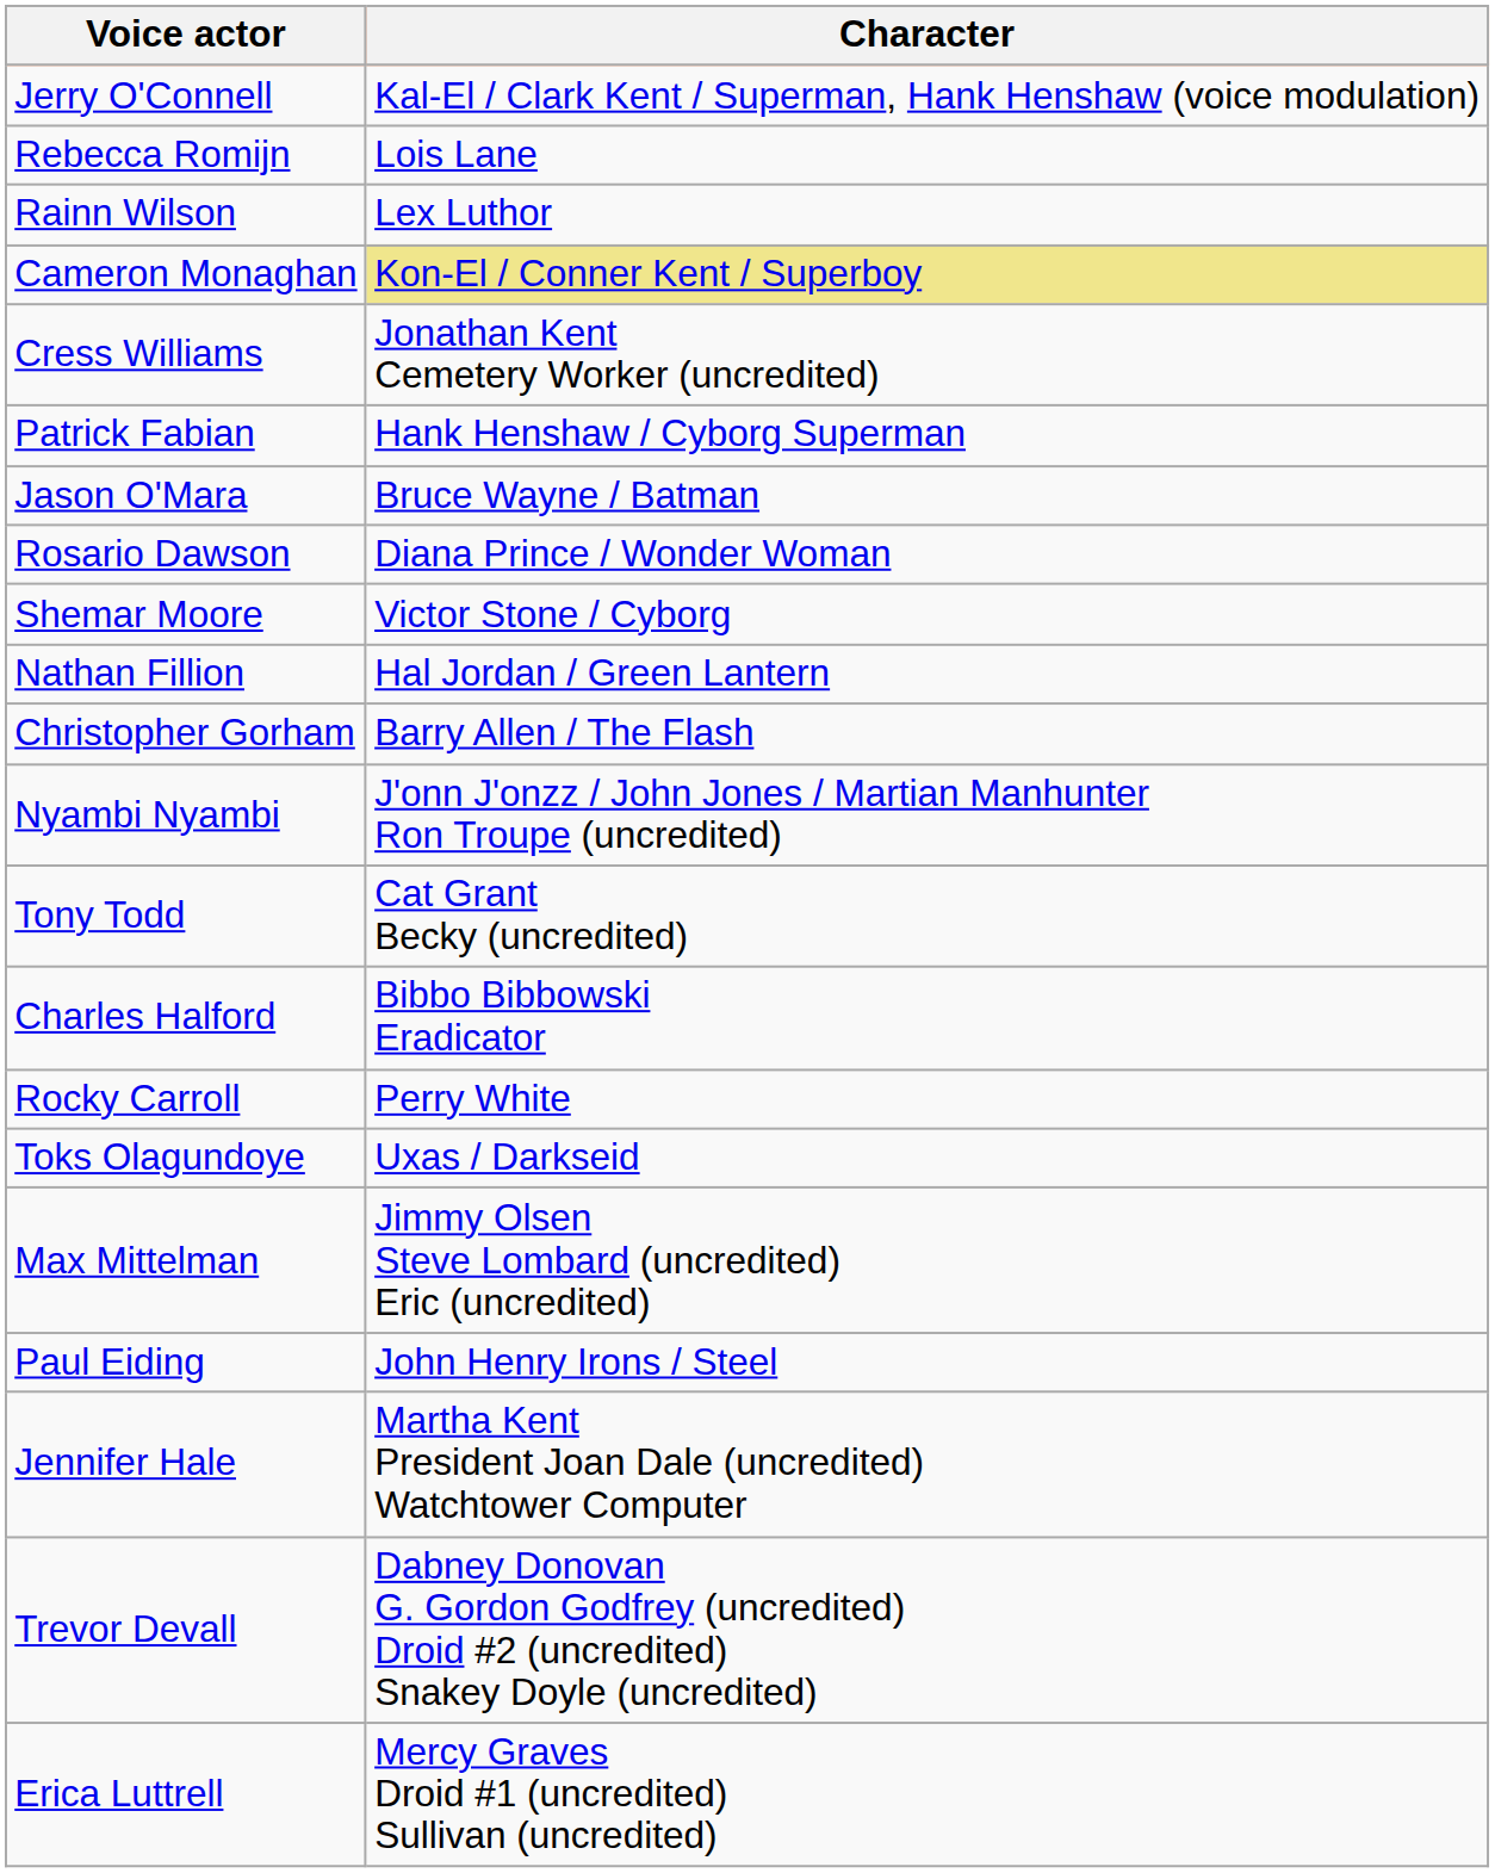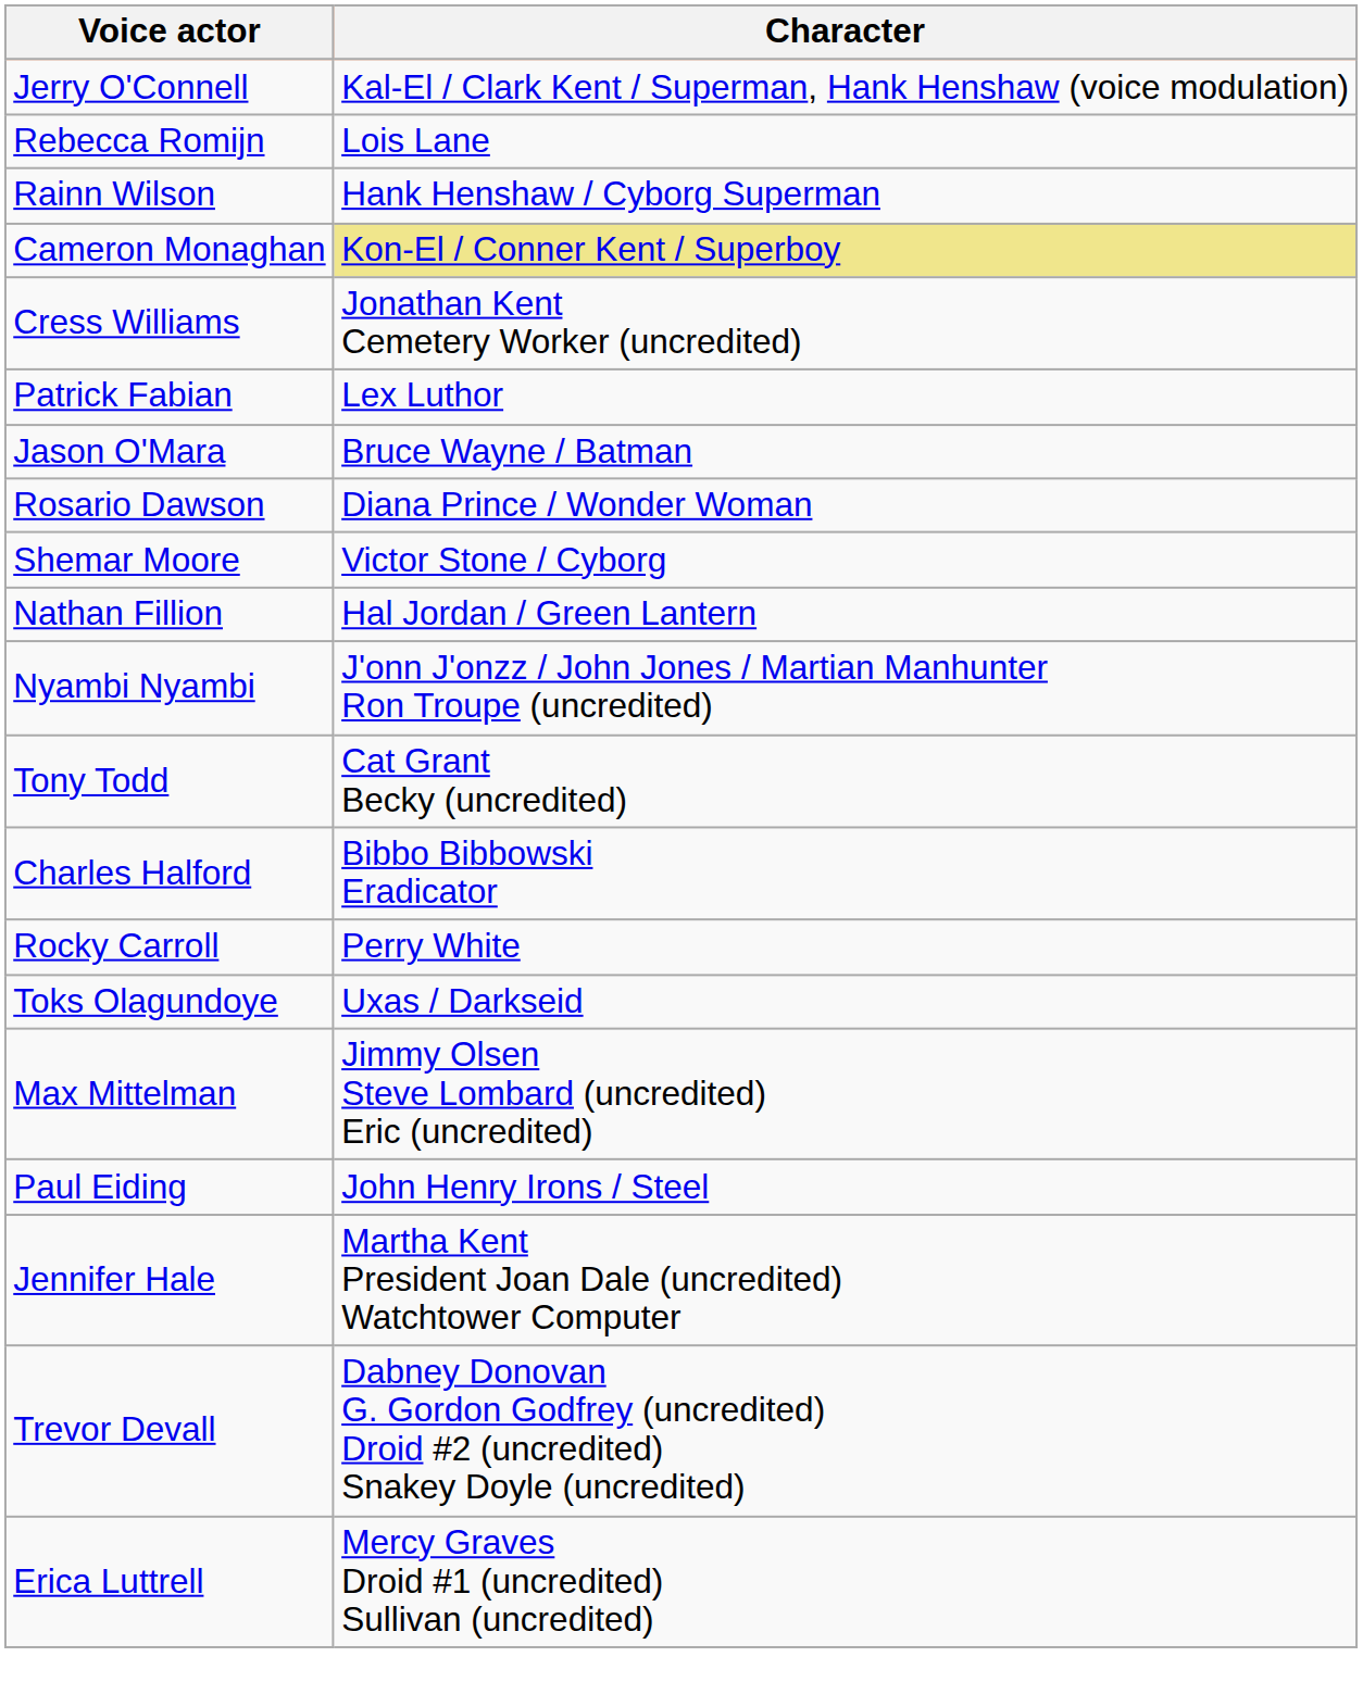Rainn Wilson | Character: Lex Luthor -> Hank Henshaw / Cyborg Superman
Patrick Fabian | Character: Hank Henshaw / Cyborg Superman -> Lex Luthor
- row: Christopher Gorham | Barry Allen / The Flash
